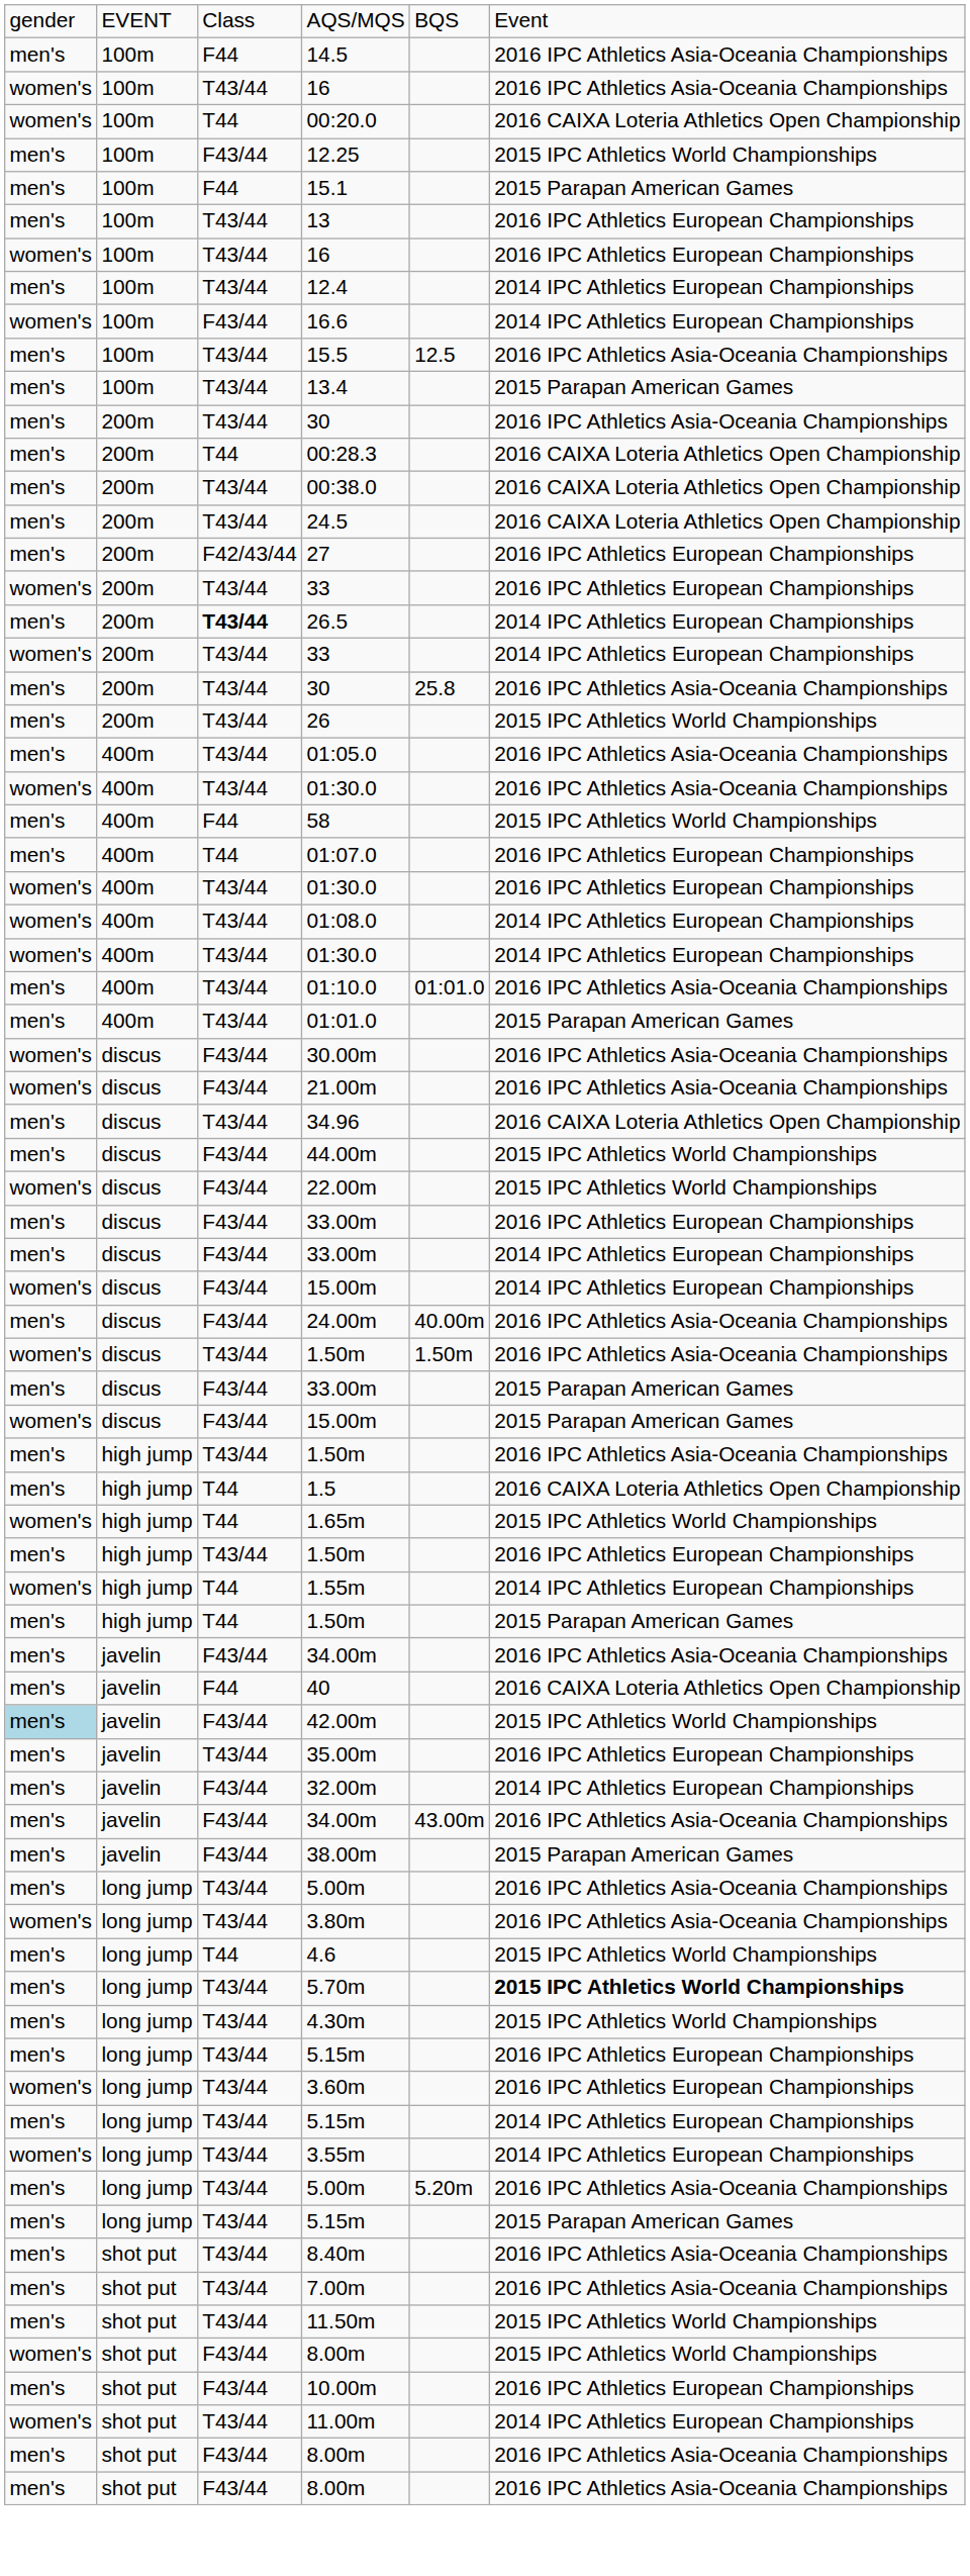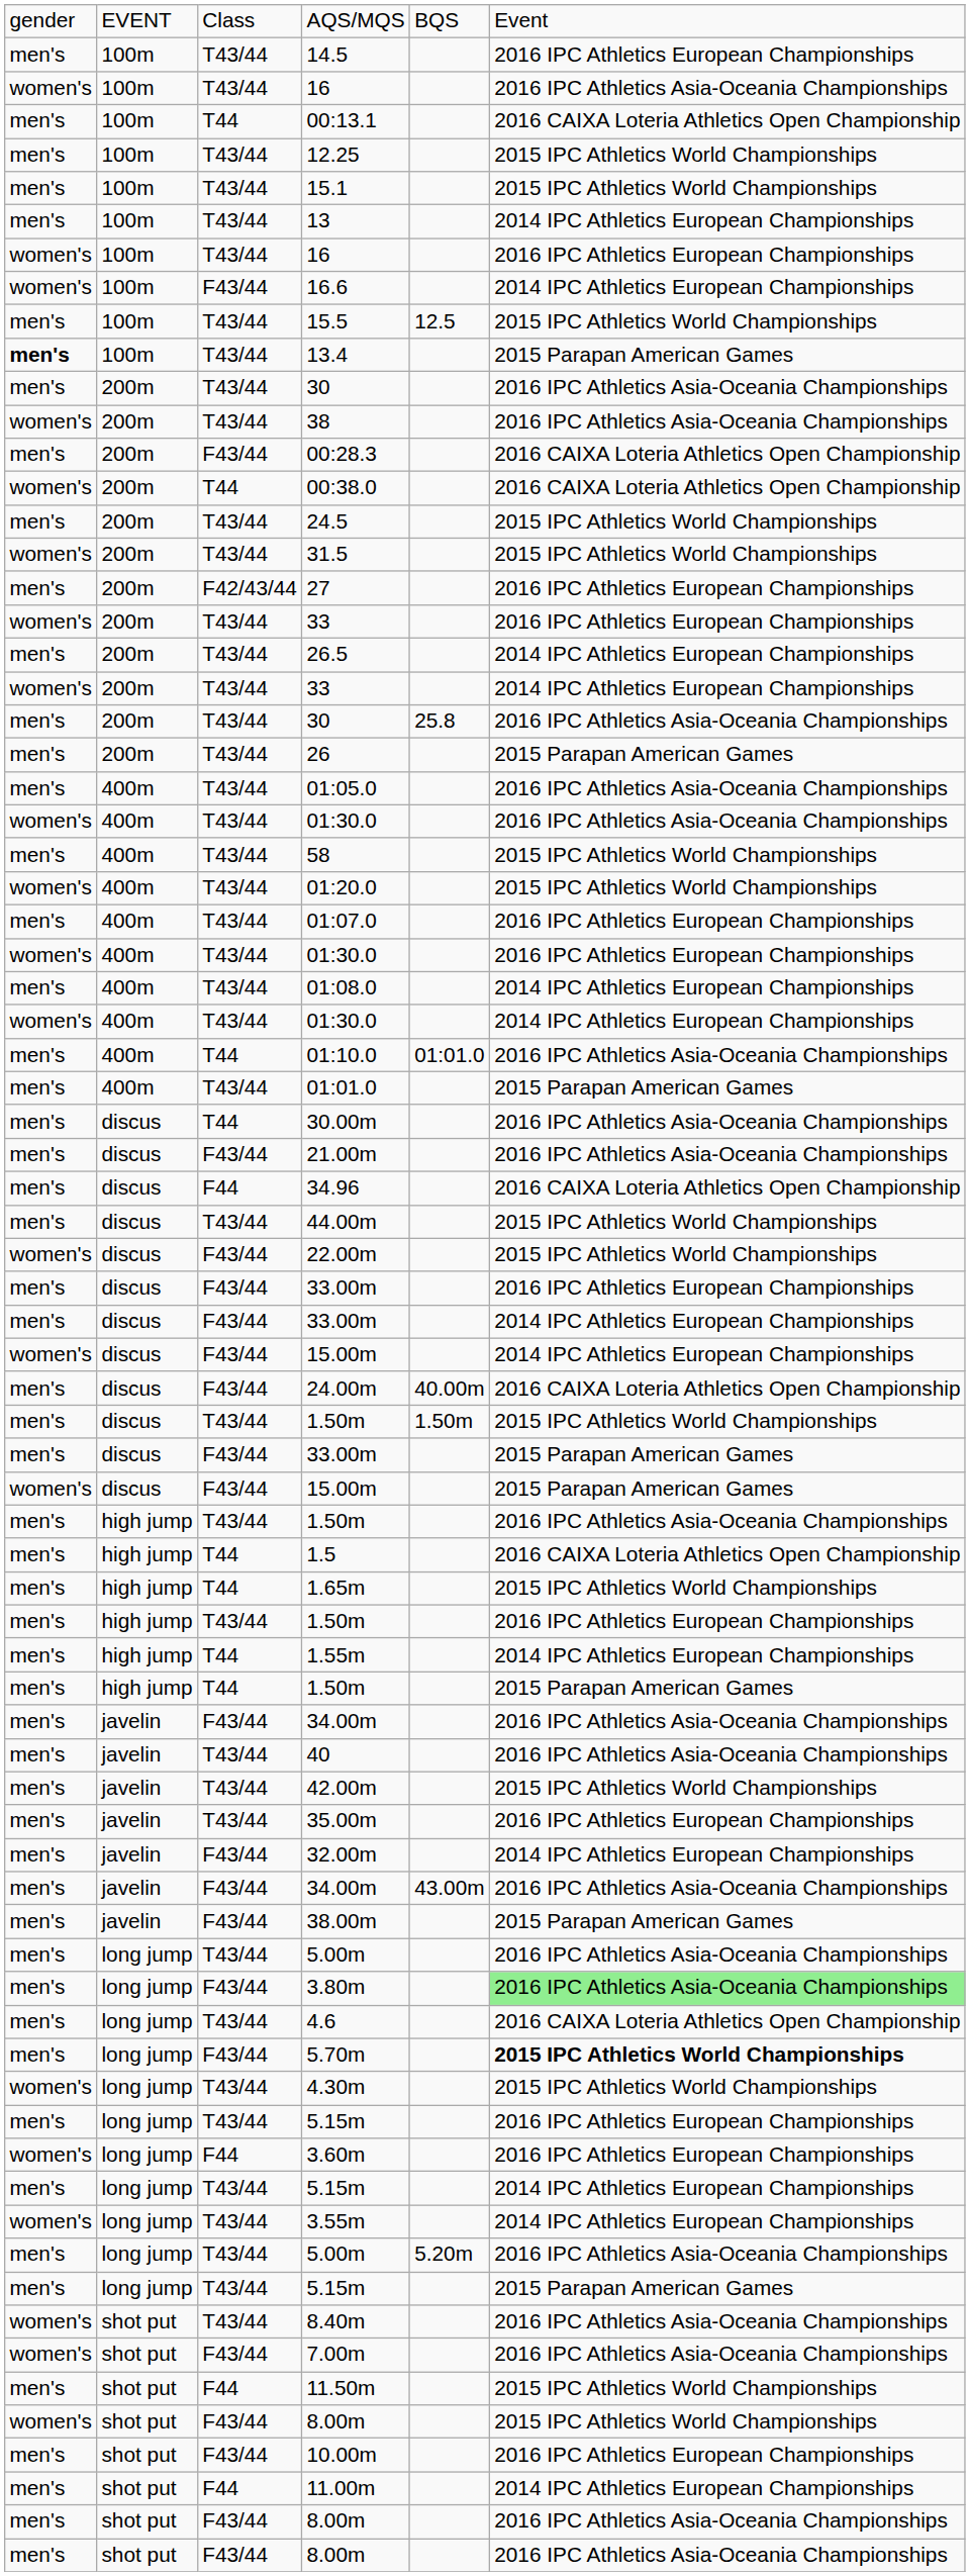14.5 | column 3: F44 -> T43/44
14.5 | column 6: 2016 IPC Athletics Asia-Oceania Championships -> 2016 IPC Athletics European Championships
+ row: men's | 100m | T44 | 00:13.1 | 2016 CAIXA Loteria Athletics Open Championship
- row: women's | 100m | T44 | 00:20.0 | 2016 CAIXA Loteria Athletics Open Championship
12.25 | column 3: F43/44 -> T43/44
15.1 | column 3: F44 -> T43/44
15.1 | column 6: 2015 Parapan American Games -> 2015 IPC Athletics World Championships
13 | column 6: 2016 IPC Athletics European Championships -> 2014 IPC Athletics European Championships
- row: men's | 100m | T43/44 | 12.4 | 2014 IPC Athletics European Championships
15.5 | column 6: 2016 IPC Athletics Asia-Oceania Championships -> 2015 IPC Athletics World Championships
13.4 | column 1: normal -> bold
+ row: women's | 200m | T43/44 | 38 | 2016 IPC Athletics Asia-Oceania Championships
00:28.3 | column 3: T44 -> F43/44
00:38.0 | column 1: men's -> women's
00:38.0 | column 3: T43/44 -> T44
24.5 | column 6: 2016 CAIXA Loteria Athletics Open Championship -> 2015 IPC Athletics World Championships
+ row: women's | 200m | T43/44 | 31.5 | 2015 IPC Athletics World Championships
26.5 | column 3: bold -> normal
26 | column 6: 2015 IPC Athletics World Championships -> 2015 Parapan American Games
58 | column 3: F44 -> T43/44
+ row: women's | 400m | T43/44 | 01:20.0 | 2015 IPC Athletics World Championships
01:07.0 | column 3: T44 -> T43/44
01:08.0 | column 1: women's -> men's
01:10.0 | column 3: T43/44 -> T44
30.00m | column 1: women's -> men's
30.00m | column 3: F43/44 -> T44
21.00m | column 1: women's -> men's
34.96 | column 3: T43/44 -> F44
44.00m | column 3: F43/44 -> T43/44
24.00m | column 6: 2016 IPC Athletics Asia-Oceania Championships -> 2016 CAIXA Loteria Athletics Open Championship
discus / 1.50m | column 1: women's -> men's
discus / 1.50m | column 6: 2016 IPC Athletics Asia-Oceania Championships -> 2015 IPC Athletics World Championships
1.65m | column 1: women's -> men's
1.55m | column 1: women's -> men's
40 | column 3: F44 -> T43/44
40 | column 6: 2016 CAIXA Loteria Athletics Open Championship -> 2016 IPC Athletics Asia-Oceania Championships
42.00m | column 1: lightblue background -> no background
42.00m | column 3: F43/44 -> T43/44
3.80m | column 1: women's -> men's
3.80m | column 3: T43/44 -> F43/44
3.80m | column 6: no background -> lightgreen background
4.6 | column 3: T44 -> T43/44
4.6 | column 6: 2015 IPC Athletics World Championships -> 2016 CAIXA Loteria Athletics Open Championship
5.70m | column 3: T43/44 -> F43/44
4.30m | column 1: men's -> women's
3.60m | column 3: T43/44 -> F44
8.40m | column 1: men's -> women's
7.00m | column 1: men's -> women's
7.00m | column 3: T43/44 -> F43/44
11.50m | column 3: T43/44 -> F44
11.00m | column 1: women's -> men's
11.00m | column 3: T43/44 -> F44
